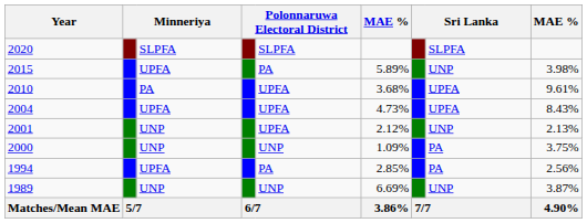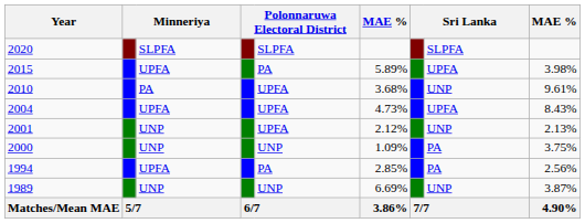2015 | column 8: UNP -> UPFA
2010 | column 8: UPFA -> UNP
